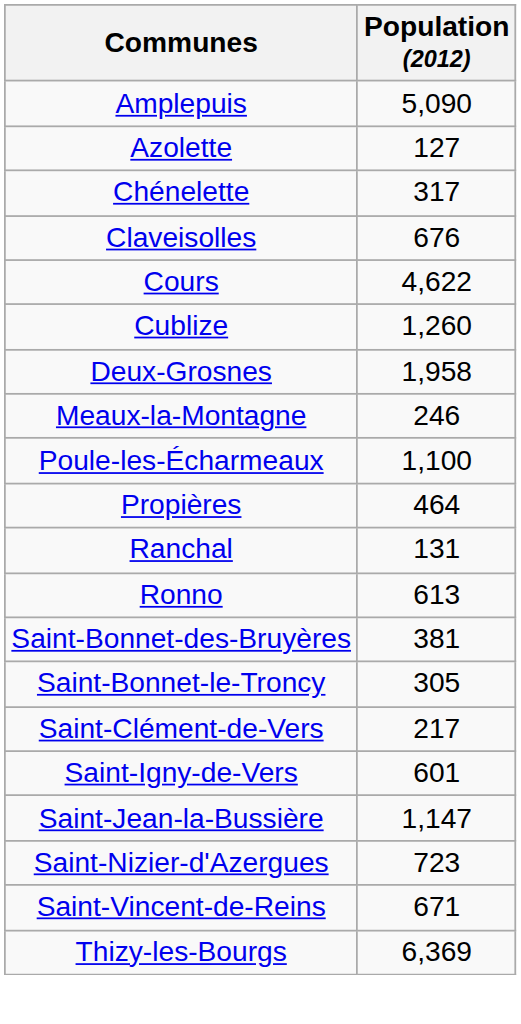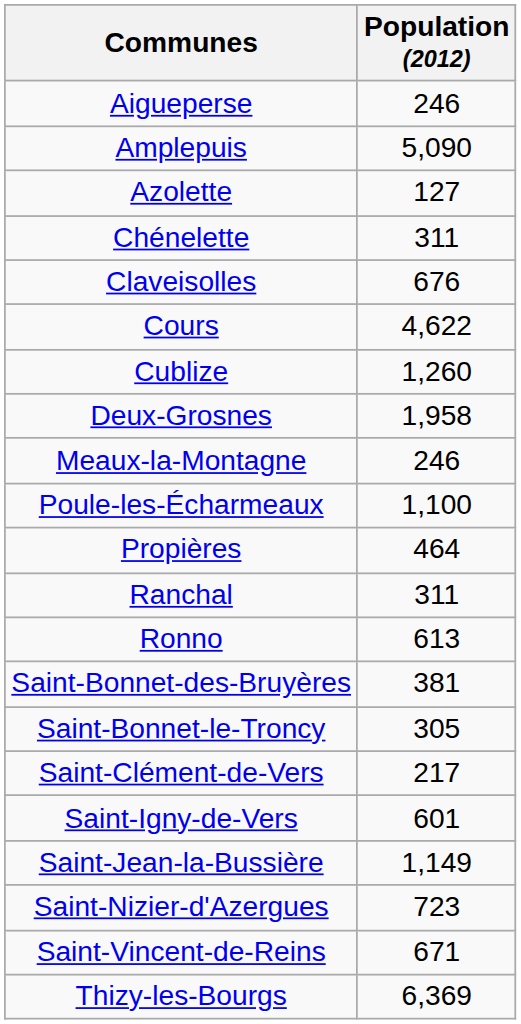+ row: Aigueperse | 246
Chénelette | Population (2012): 317 -> 311
Ranchal | Population (2012): 131 -> 311
Saint-Jean-la-Bussière | Population (2012): 1,147 -> 1,149
